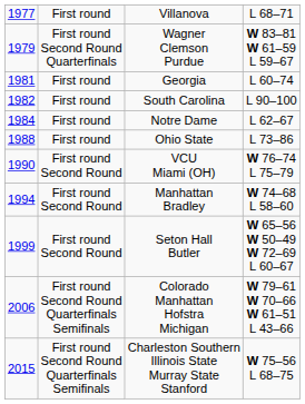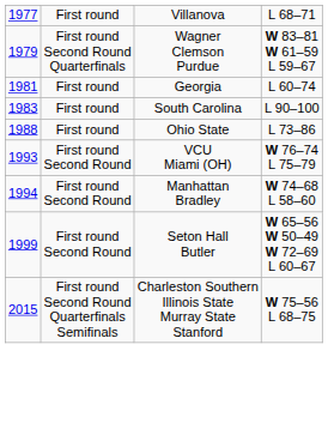South Carolina | column 1: 1982 -> 1983
- row: 1984 | First round | Notre Dame | L 62–67
VCU Miami (OH) | column 1: 1990 -> 1993
- row: 2006 | First round Second Round Quarterfinals Semifinals | Colorado Manhattan Hofstra Michigan | W 79–61 W 70–66 W 61–51 L 43–66
